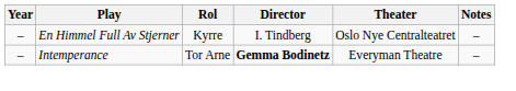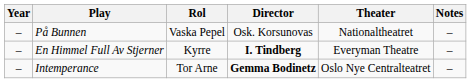+ row: – | På Bunnen | Vaska Pepel | Osk. Korsunovas | Nationaltheatret | –
En Himmel Full Av Stjerner | Director: normal -> bold
En Himmel Full Av Stjerner | Theater: Oslo Nye Centralteatret -> Everyman Theatre
Intemperance | Theater: Everyman Theatre -> Oslo Nye Centralteatret
